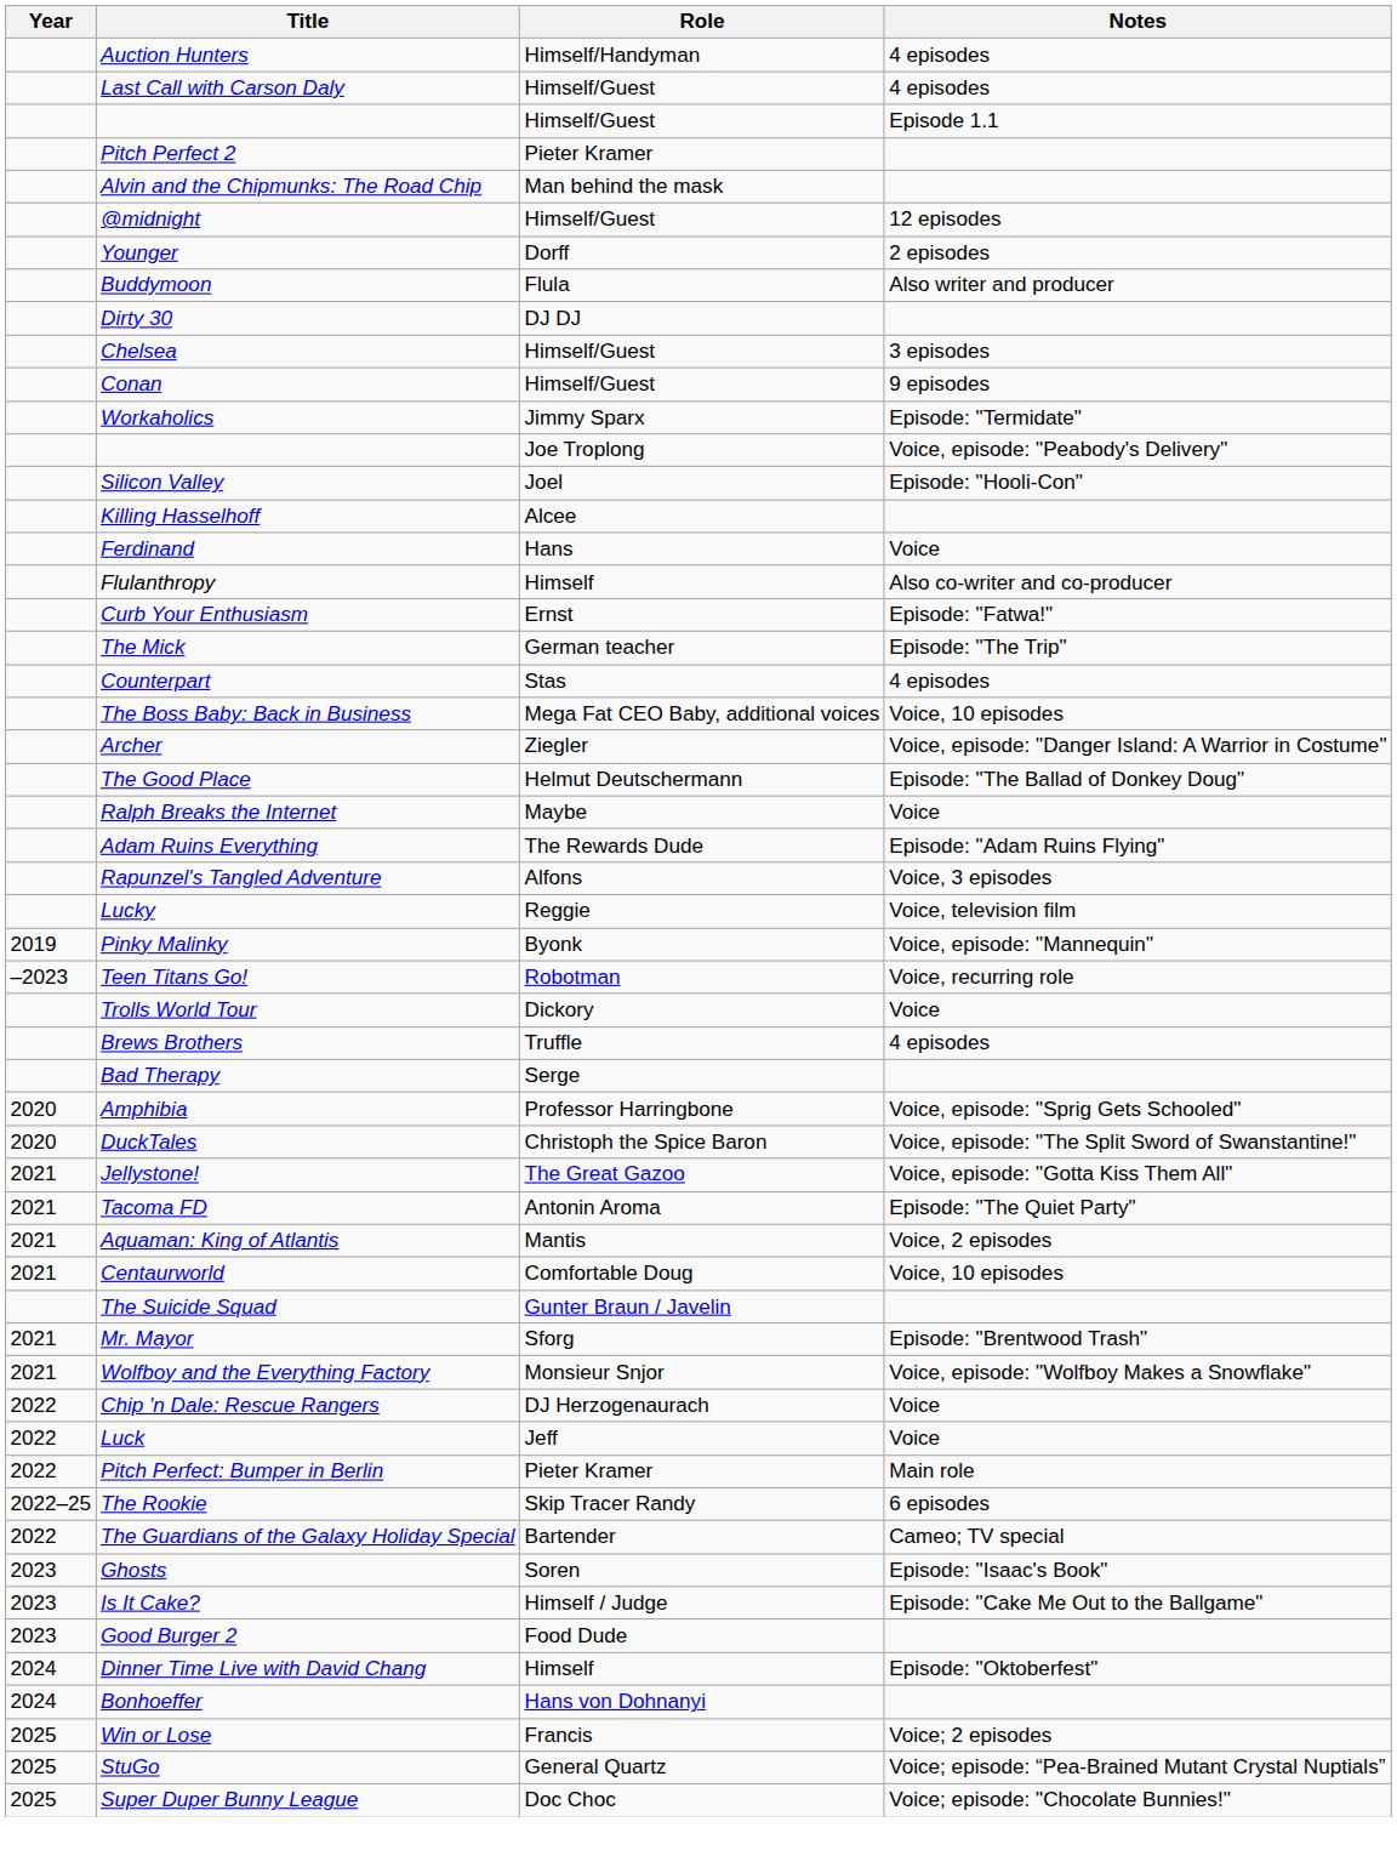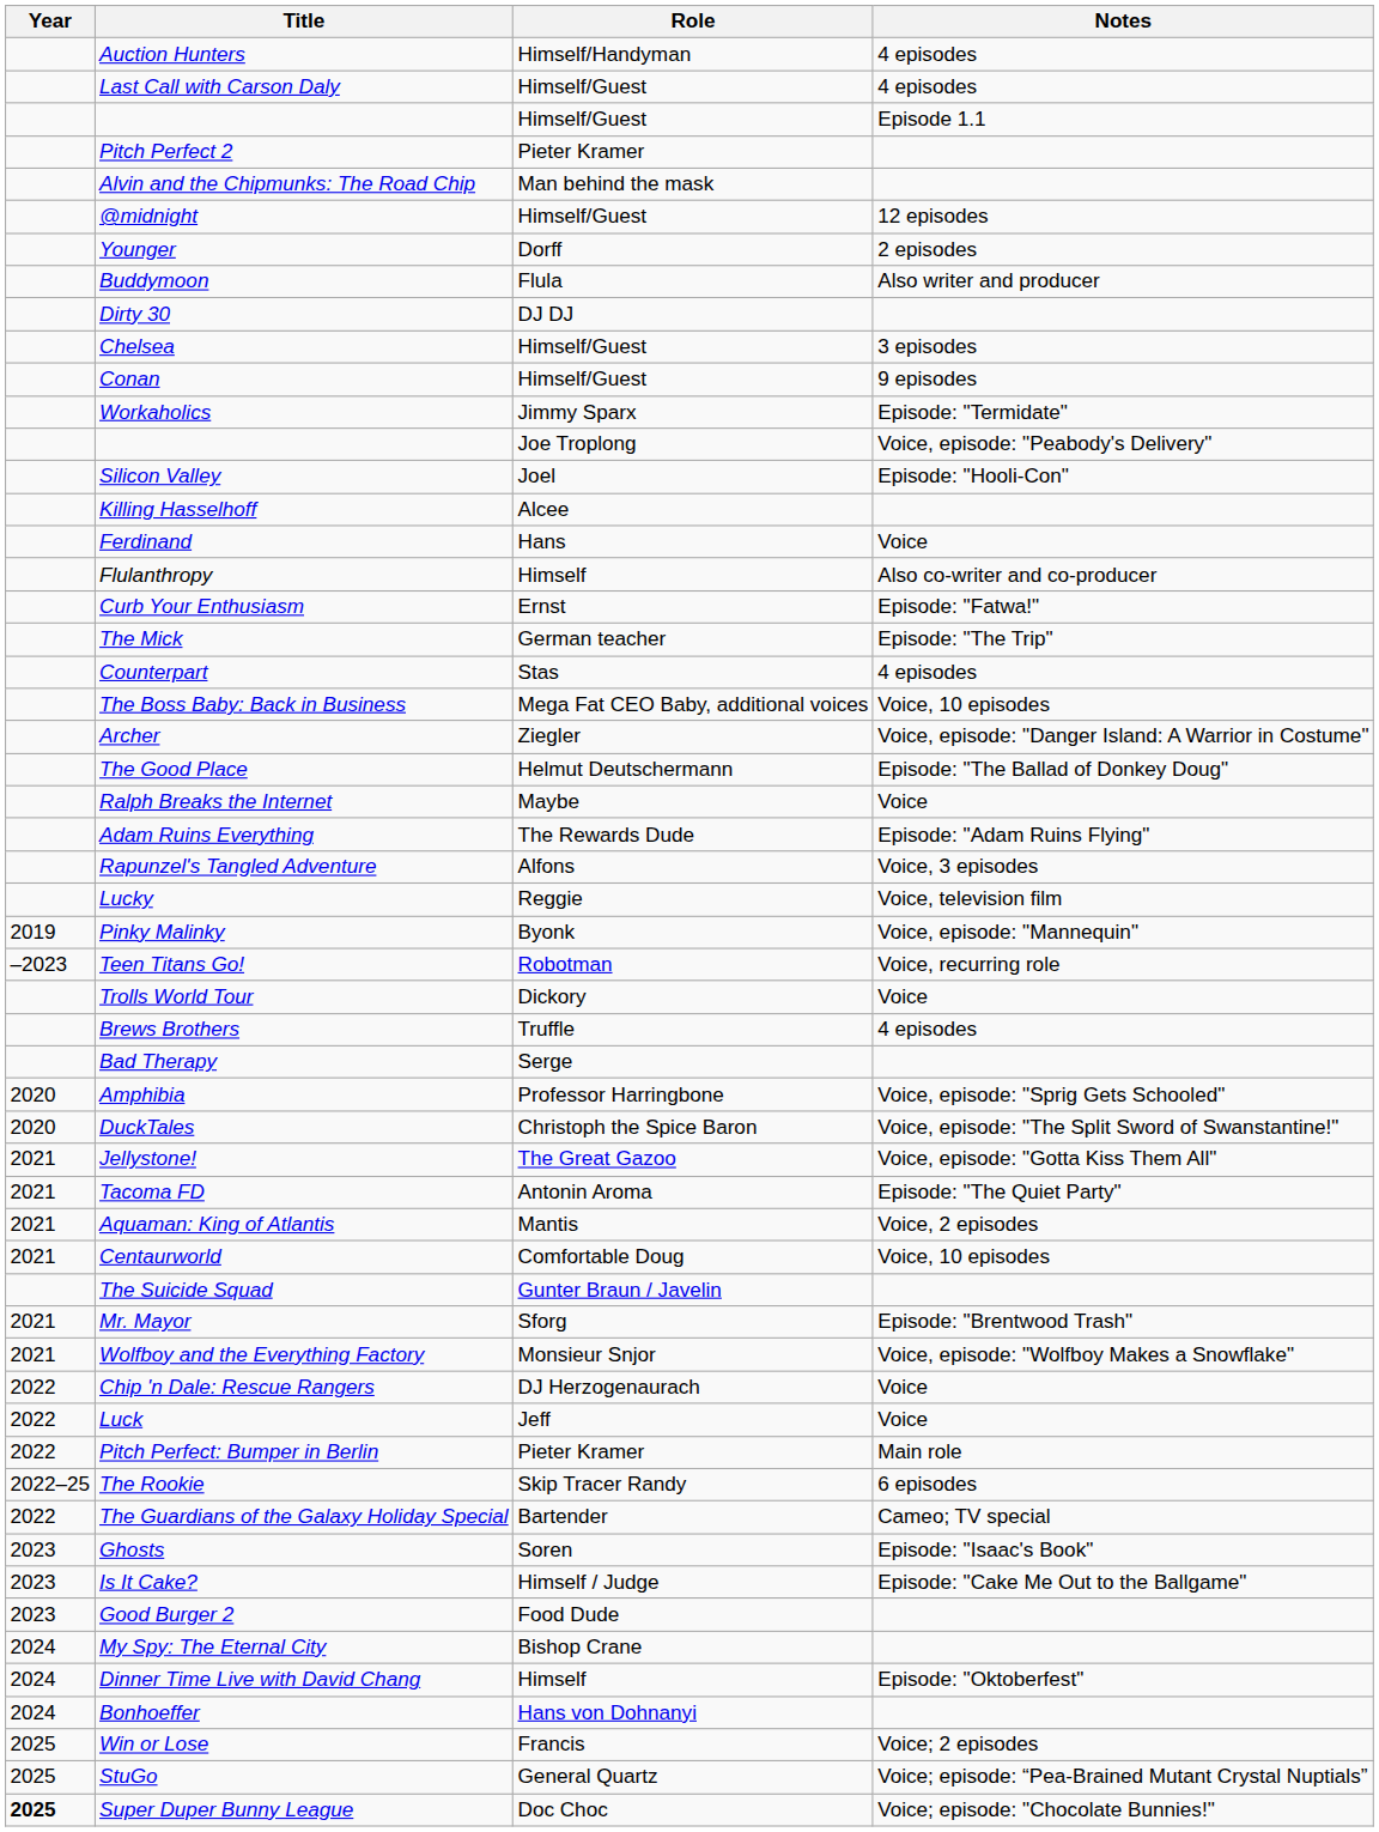+ row: 2024 | My Spy: The Eternal City | Bishop Crane
Super Duper Bunny League | Year: normal -> bold
